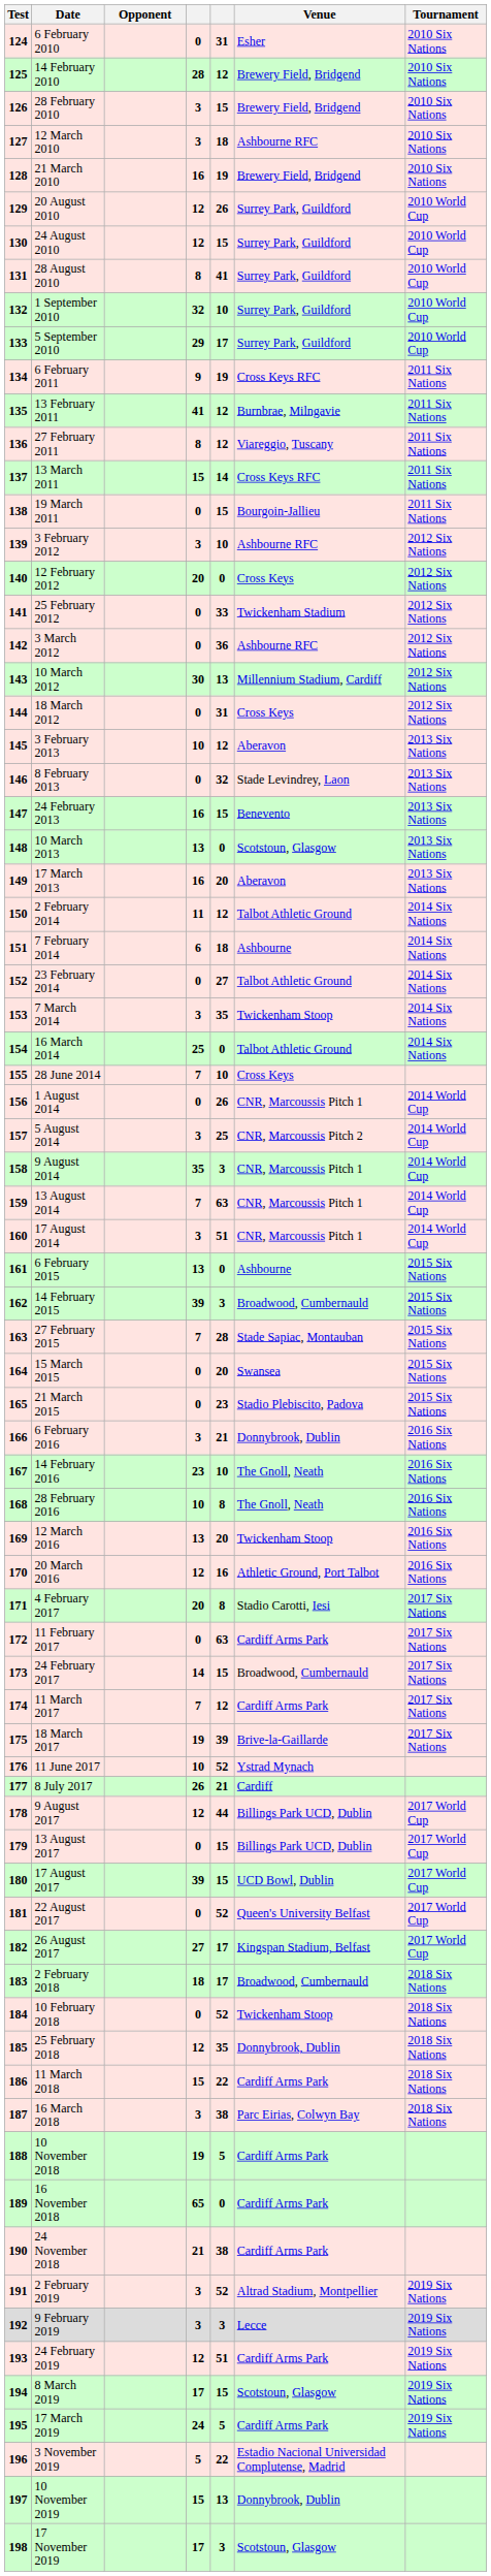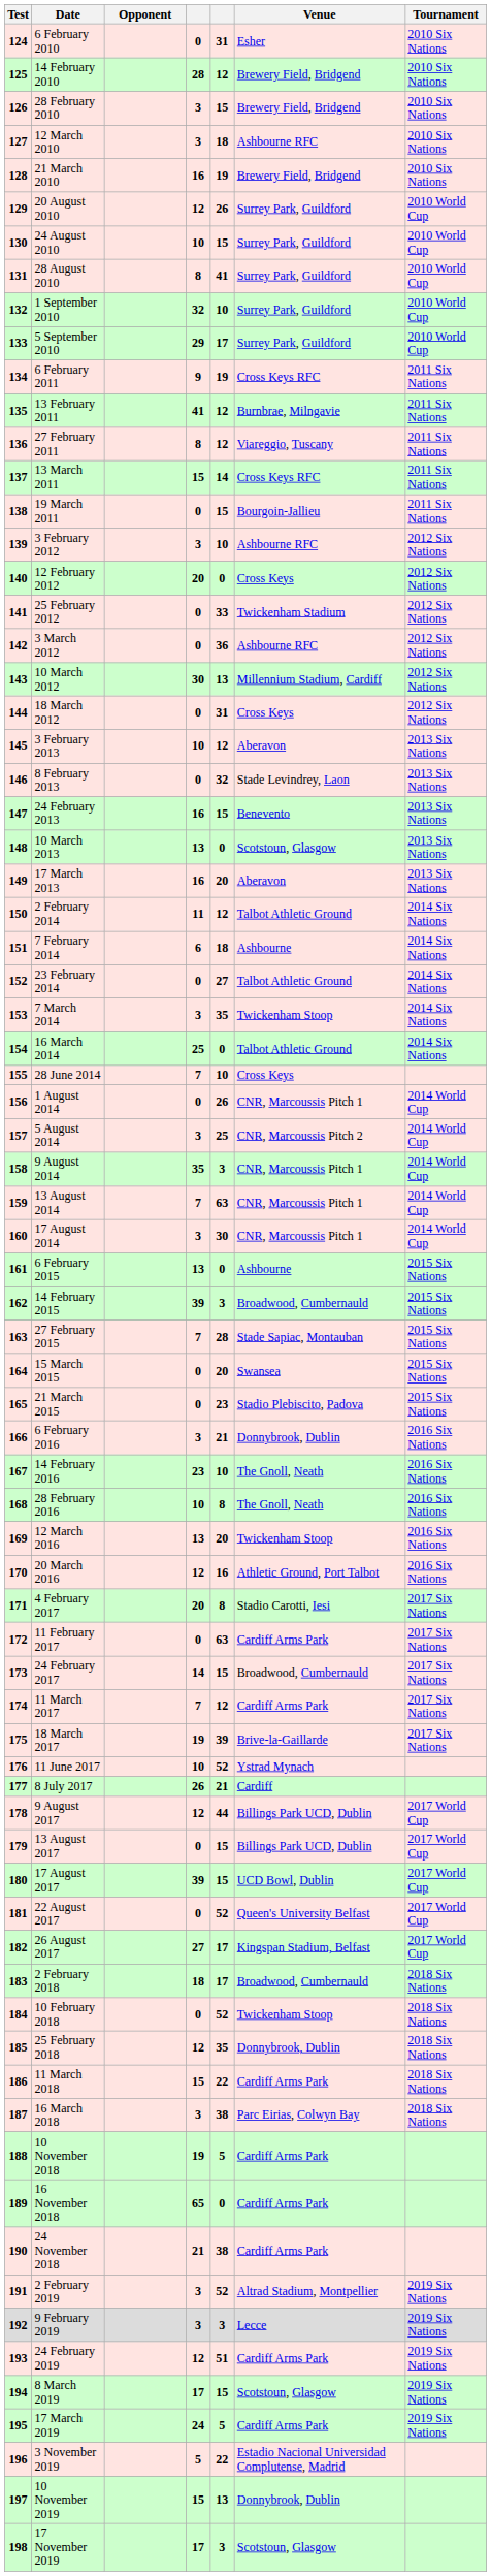24 August 2010 | column 4: 12 -> 10
17 August 2014 | column 5: 51 -> 30
